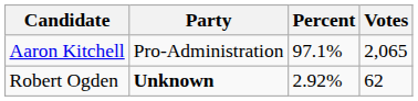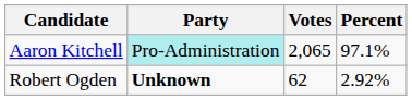columns swapped: Votes <-> Percent
Aaron Kitchell | Party: no background -> paleturquoise background
